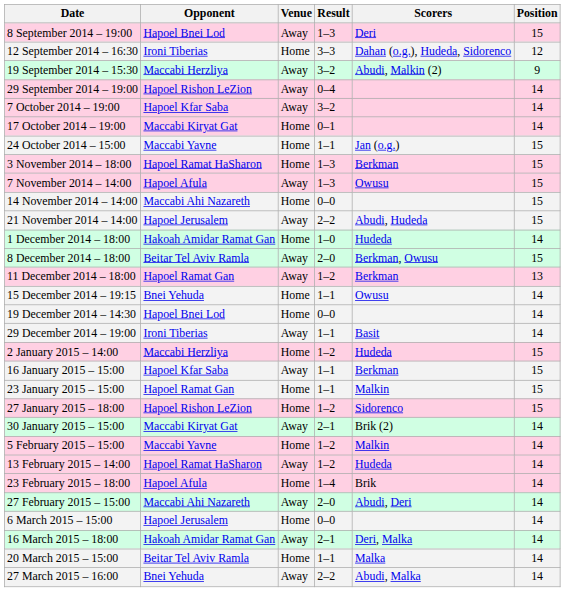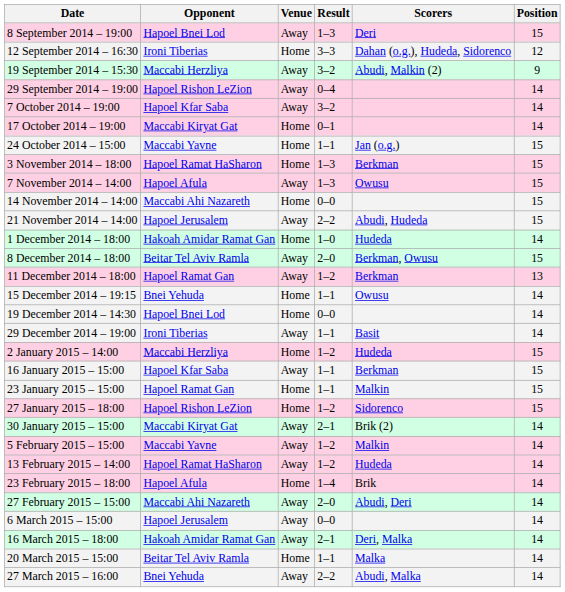5 February 2015 – 15:00 | Venue: Home -> Away
6 March 2015 – 15:00 | Venue: Home -> Away
